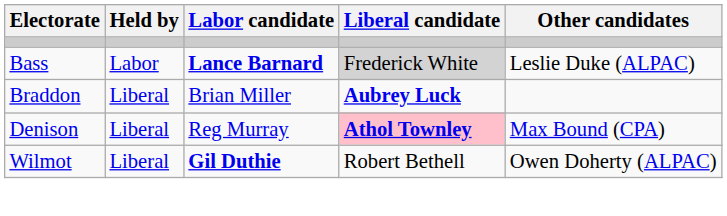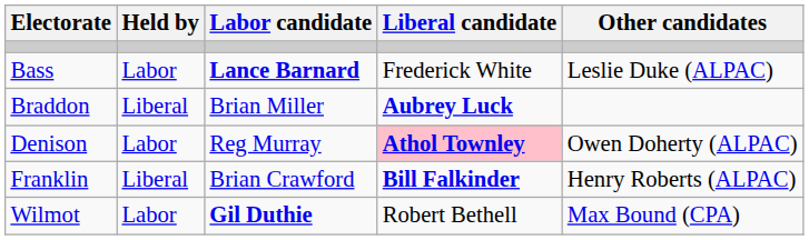Bass | Liberal candidate: lightgrey background -> no background
Denison | Held by: Liberal -> Labor
Denison | Other candidates: Max Bound (CPA) -> Owen Doherty (ALPAC)
+ row: Franklin | Liberal | Brian Crawford | Bill Falkinder | Henry Roberts (ALPAC)
Wilmot | Held by: Liberal -> Labor
Wilmot | Other candidates: Owen Doherty (ALPAC) -> Max Bound (CPA)
